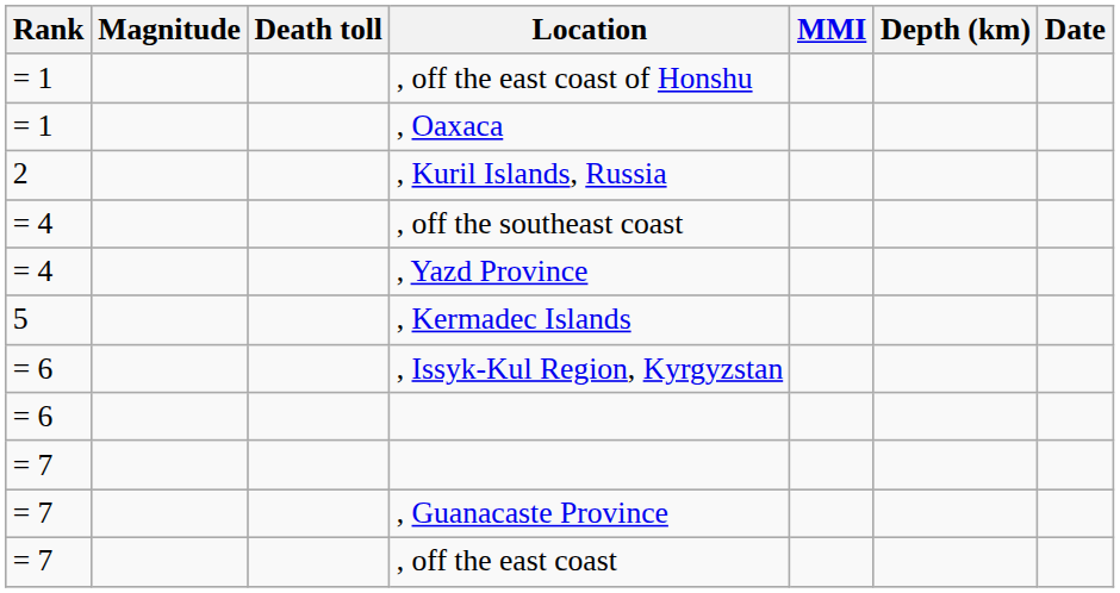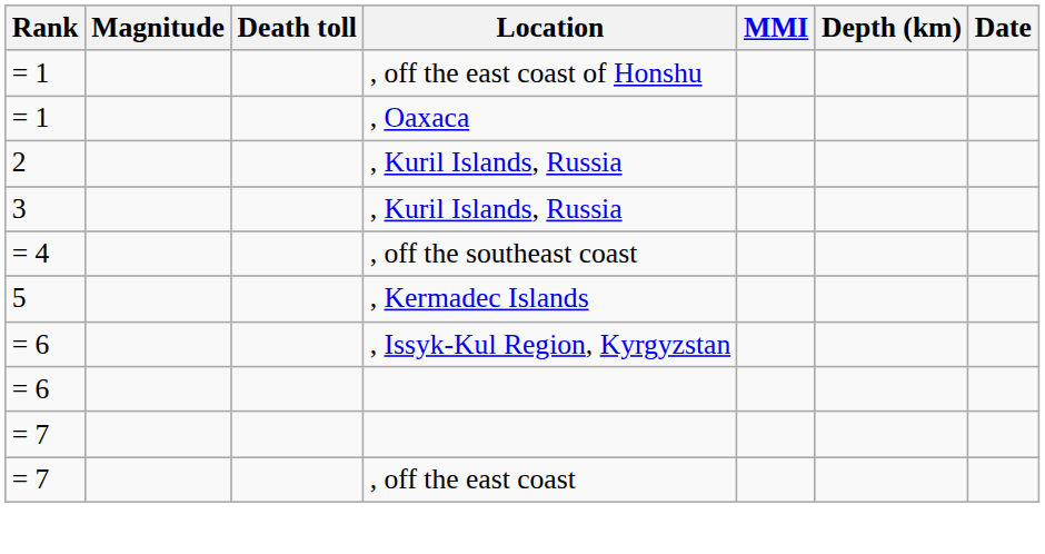+ row: 3 | , Kuril Islands, Russia
- row: = 4 | , Yazd Province
- row: = 7 | , Guanacaste Province
